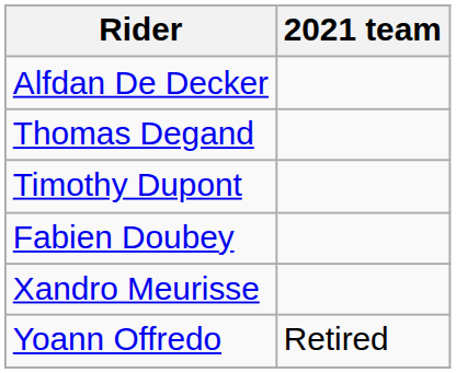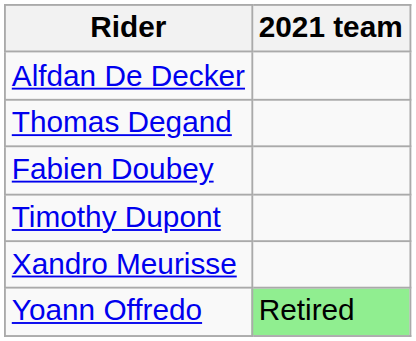rows swapped: Fabien Doubey <-> Timothy Dupont
Yoann Offredo | 2021 team: no background -> lightgreen background
